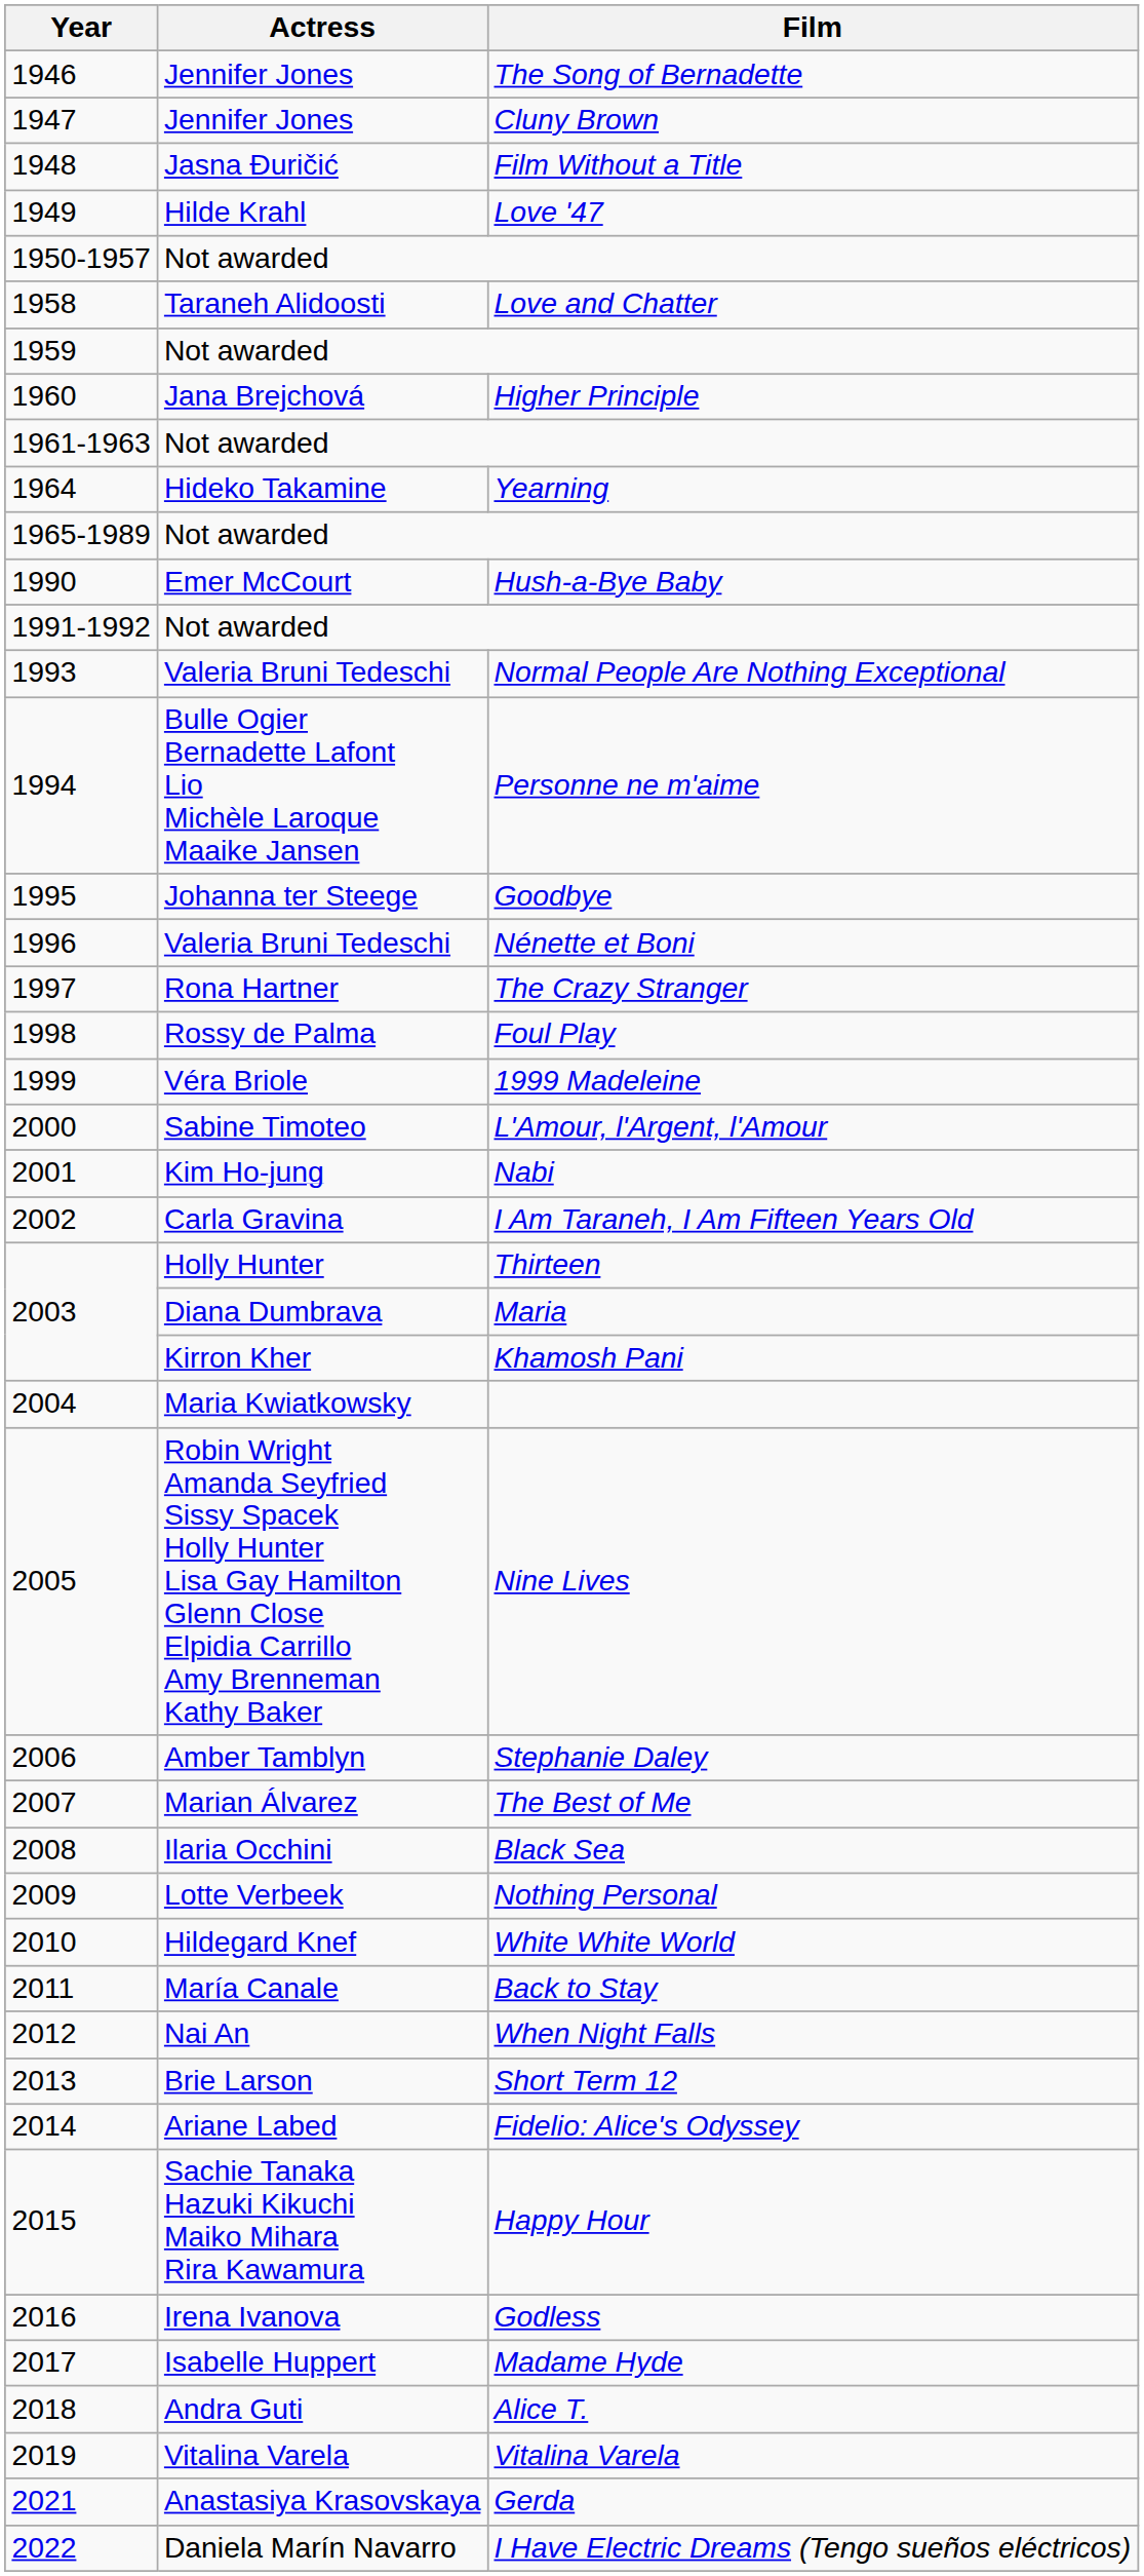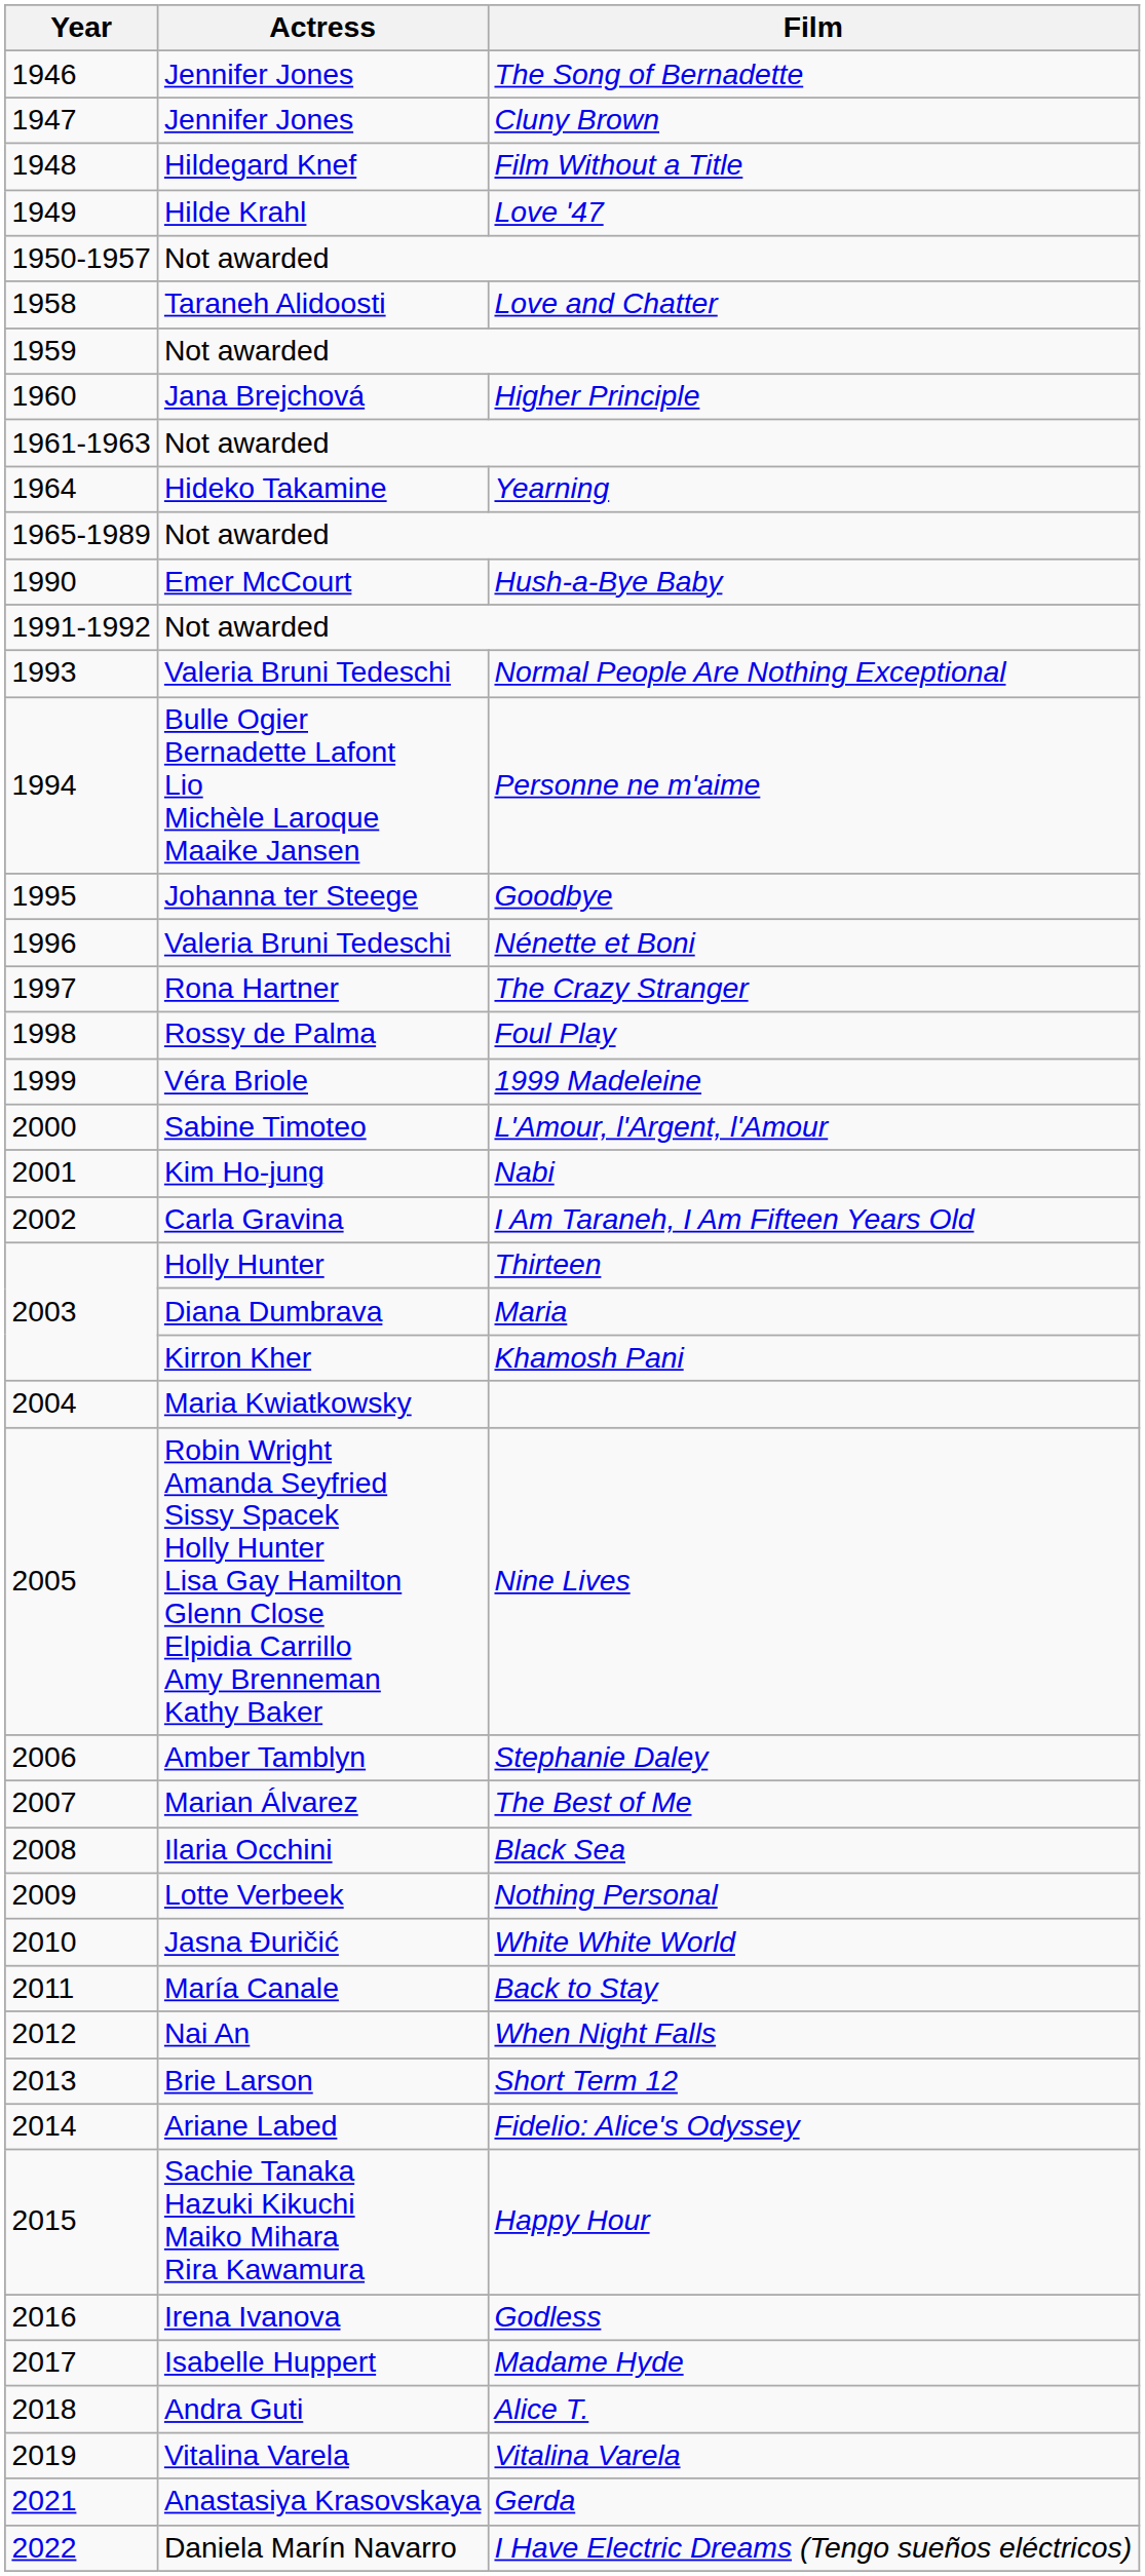Film Without a Title | Actress: Jasna Đuričić -> Hildegard Knef
White White World | Actress: Hildegard Knef -> Jasna Đuričić
